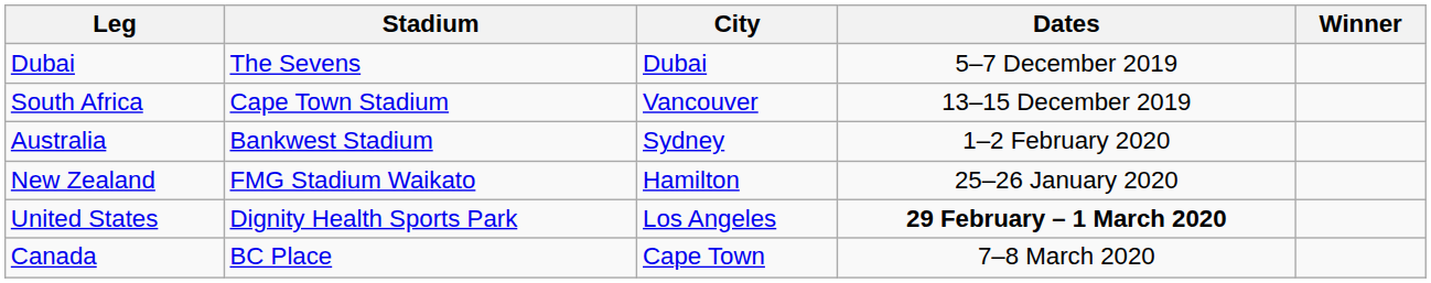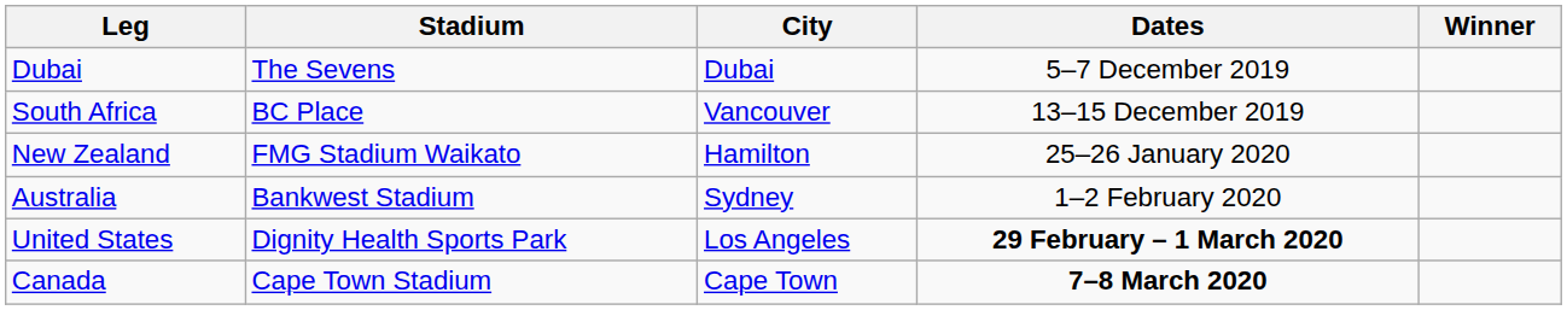South Africa | Stadium: Cape Town Stadium -> BC Place
rows swapped: New Zealand <-> Australia
Canada | Stadium: BC Place -> Cape Town Stadium
Canada | Dates: normal -> bold
